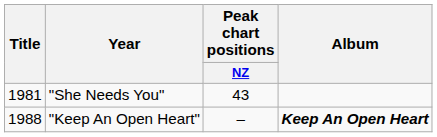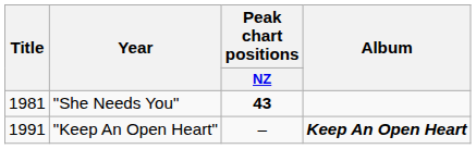"She Needs You" | Peak chart positions / NZ: normal -> bold
"Keep An Open Heart" | Title: 1988 -> 1991
